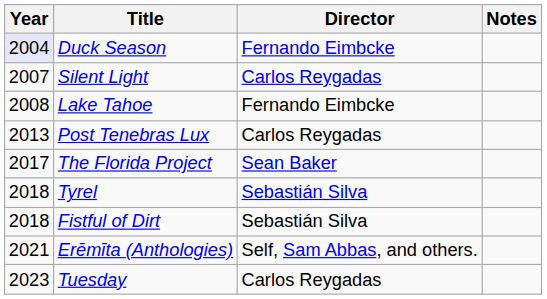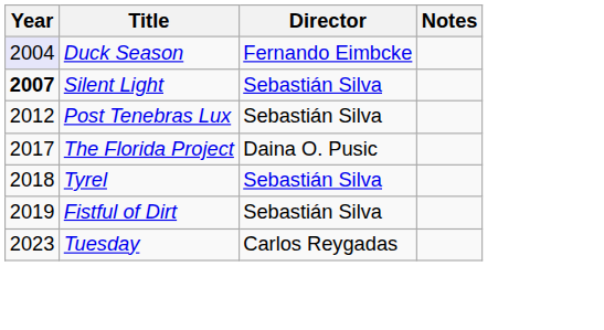Silent Light | Year: normal -> bold
Silent Light | Director: Carlos Reygadas -> Sebastián Silva
- row: 2008 | Lake Tahoe | Fernando Eimbcke
Post Tenebras Lux | Year: 2013 -> 2012
Post Tenebras Lux | Director: Carlos Reygadas -> Sebastián Silva
The Florida Project | Director: Sean Baker -> Daina O. Pusic
Fistful of Dirt | Year: 2018 -> 2019
- row: 2021 | Erēmīta (Anthologies) | Self, Sam Abbas, and others.
